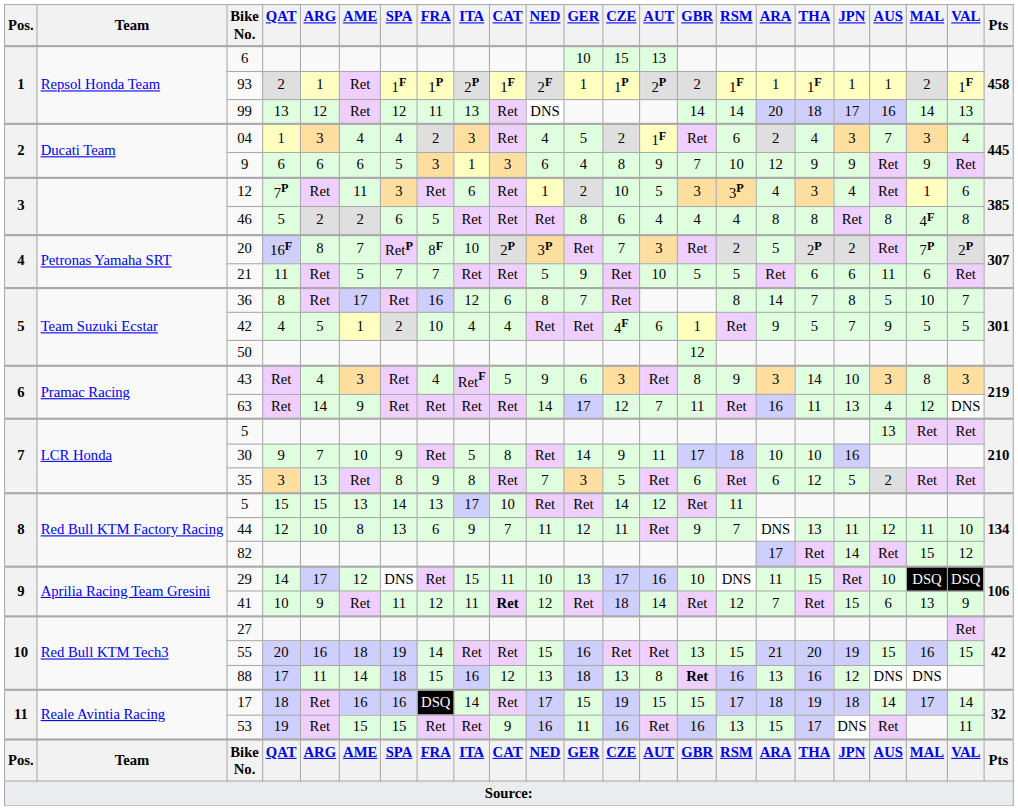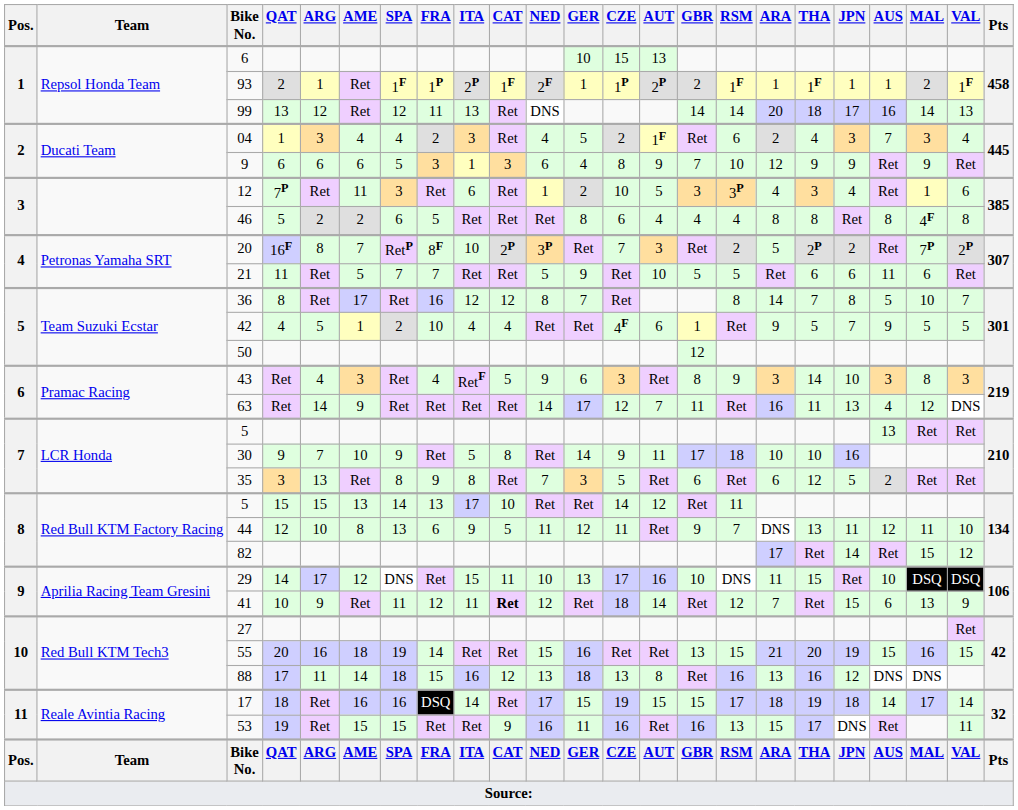36 | CAT: 6 -> 12
44 | CAT: 7 -> 5
88 | GBR: bold -> normal
